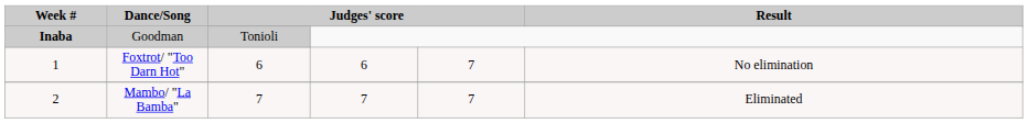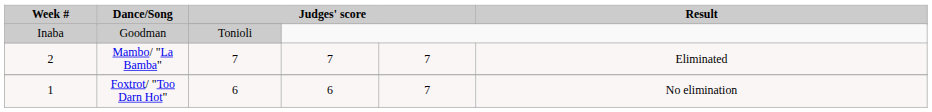Goodman | Week #: bold -> normal
rows swapped: Foxtrot/ "Too Darn Hot" <-> Mambo/ "La Bamba"
